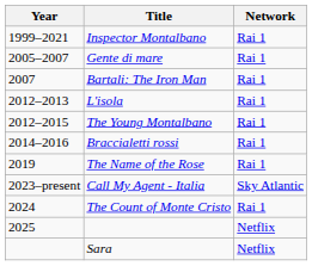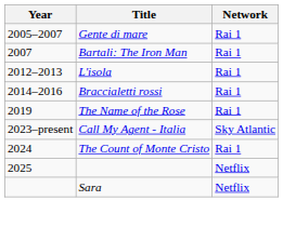- row: 1999–2021 | Inspector Montalbano | Rai 1
- row: 2012–2015 | The Young Montalbano | Rai 1
